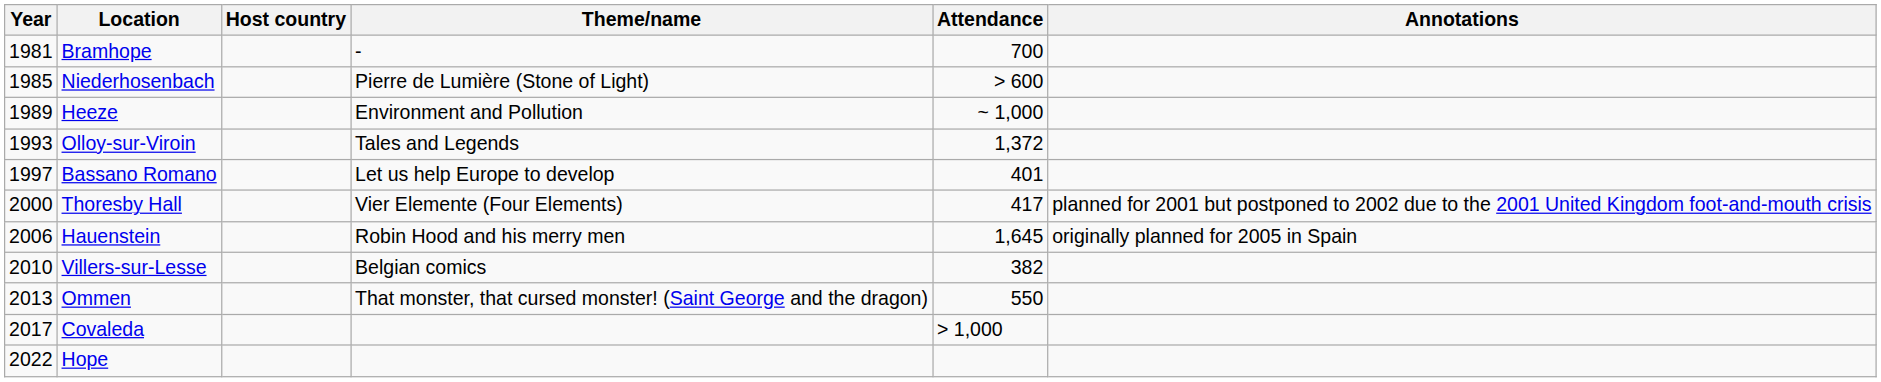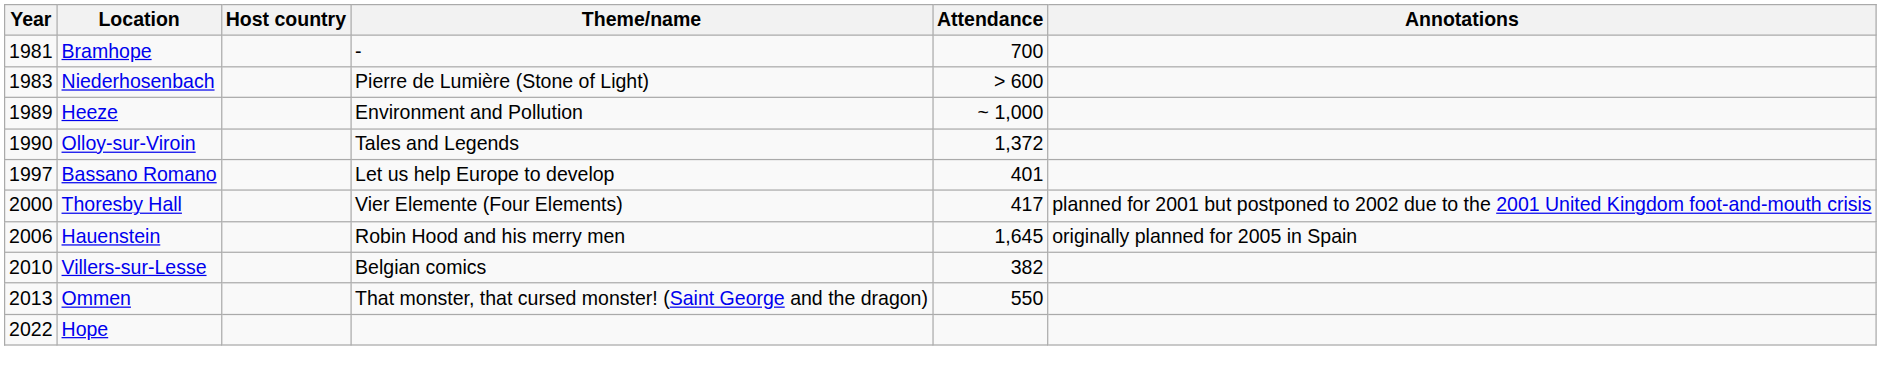Niederhosenbach | Year: 1985 -> 1983
Olloy-sur-Viroin | Year: 1993 -> 1990
- row: 2017 | Covaleda | > 1,000
